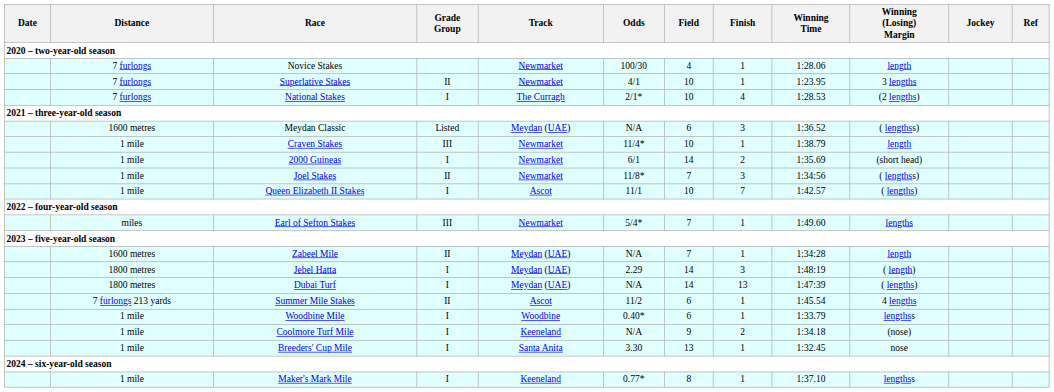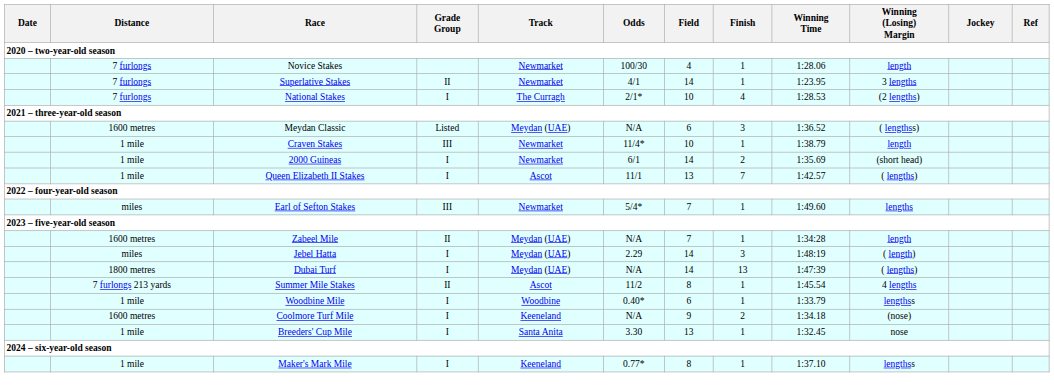Superlative Stakes | Field: 10 -> 14
- row: 1 mile | Joel Stakes | II | Newmarket | 11/8* | 7 | 3 | 1:34:56 | ( lengthss)
Queen Elizabeth II Stakes | Field: 10 -> 13
Jebel Hatta | Distance: 1800 metres -> miles
Summer Mile Stakes | Field: 6 -> 8
Coolmore Turf Mile | Distance: 1 mile -> 1600 metres
